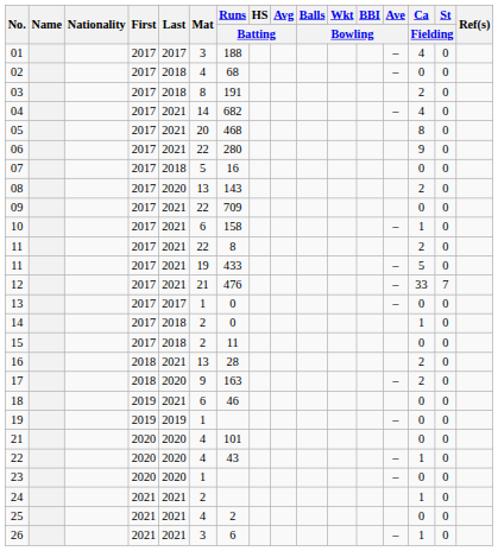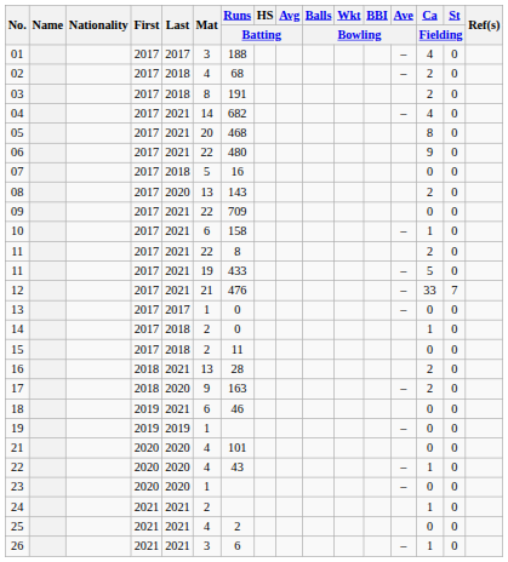02 | Ca / Fielding: 0 -> 2
06 | Runs / Batting: 280 -> 480
